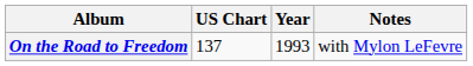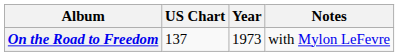On the Road to Freedom | Year: 1993 -> 1973
